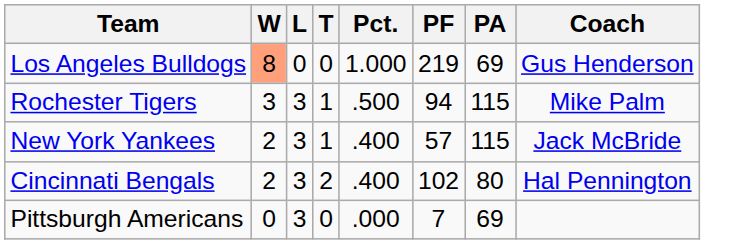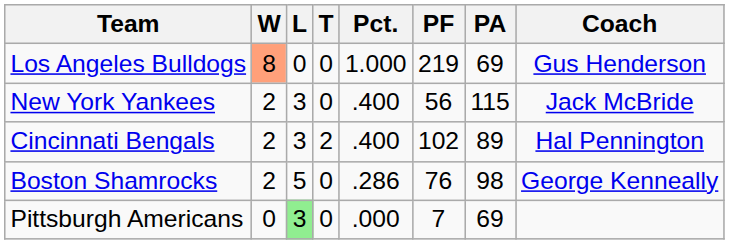- row: Rochester Tigers | 3 | 3 | 1 | .500 | 94 | 115 | Mike Palm
New York Yankees | T: 1 -> 0
New York Yankees | PF: 57 -> 56
Cincinnati Bengals | PA: 80 -> 89
+ row: Boston Shamrocks | 2 | 5 | 0 | .286 | 76 | 98 | George Kenneally
Pittsburgh Americans | L: no background -> lightgreen background
